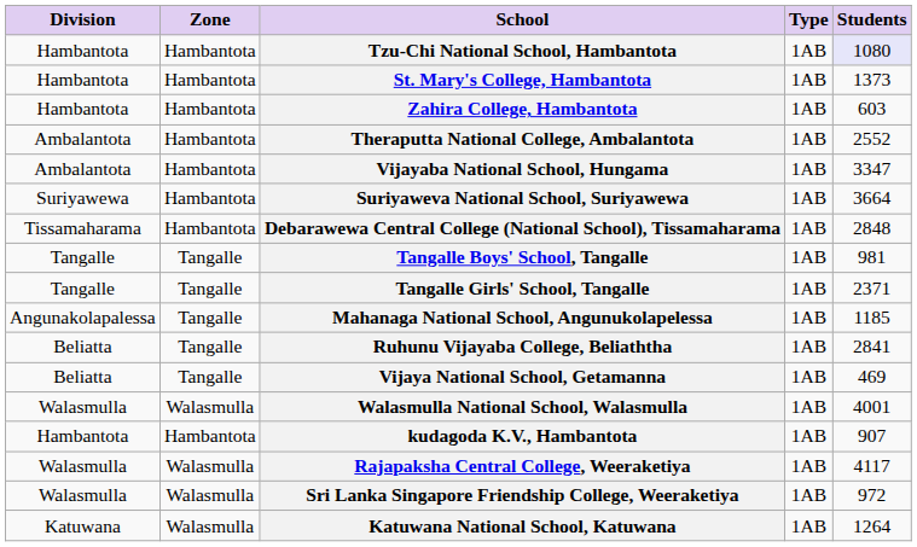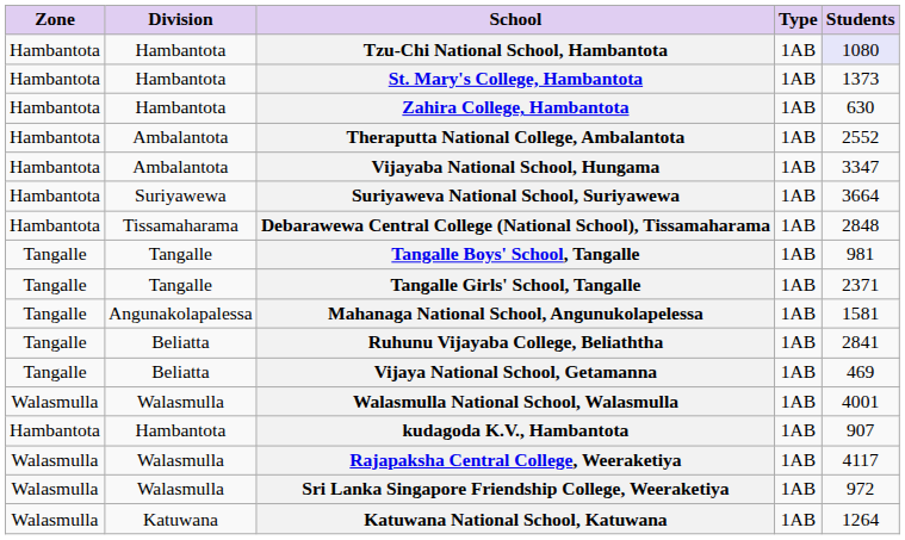columns swapped: Zone <-> Division
Zahira College, Hambantota | Students: 603 -> 630
Mahanaga National School, Angunukolapelessa | Students: 1185 -> 1581
